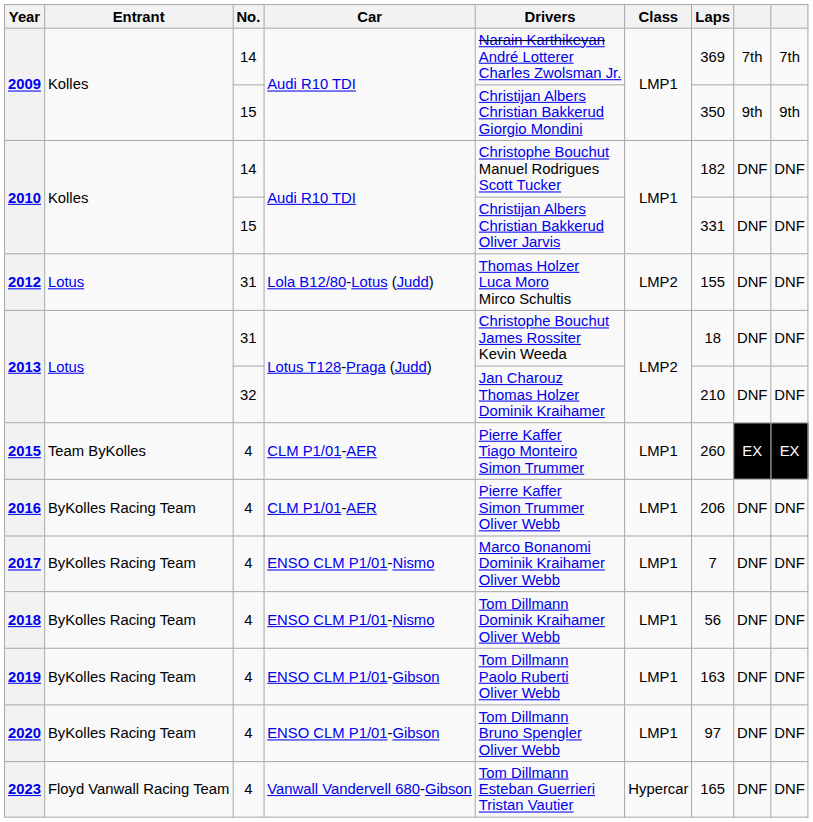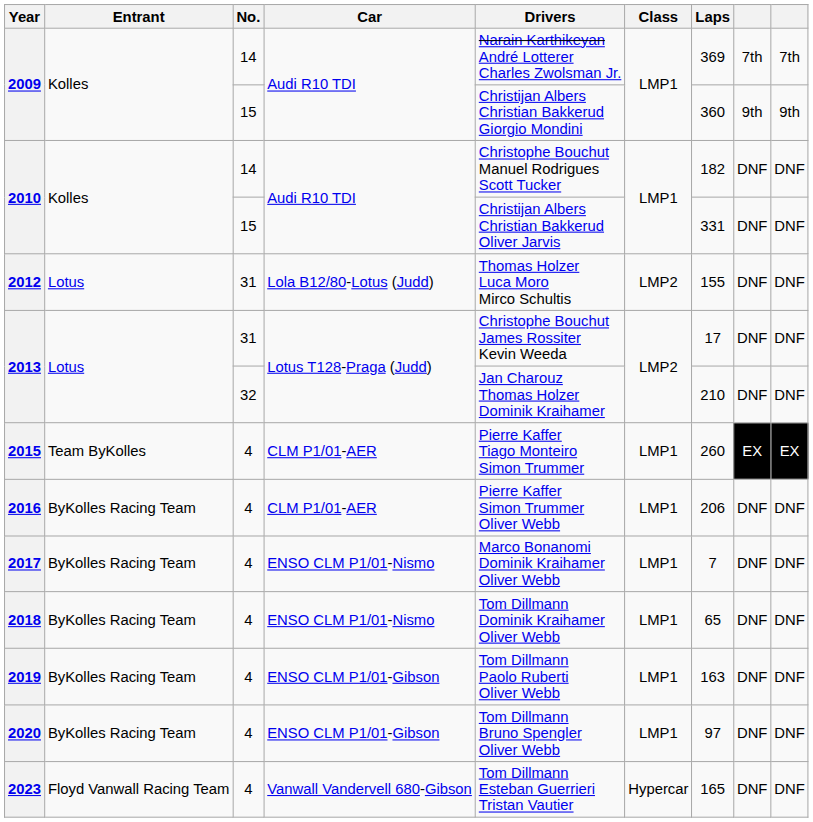2009 / 15 | Laps: 350 -> 360
2013 / 31 | Laps: 18 -> 17
2018 | Laps: 56 -> 65
